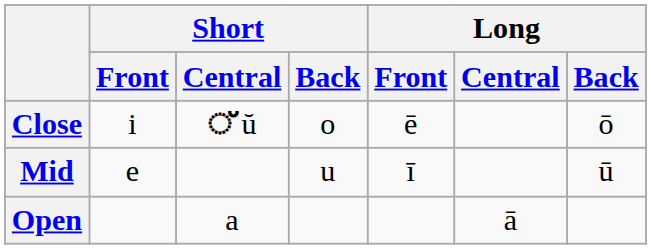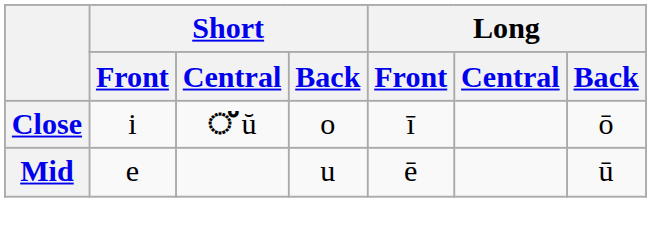Close | Long / Front: ē -> ī
Mid | Long / Front: ī -> ē
- row: Open | a | ā
